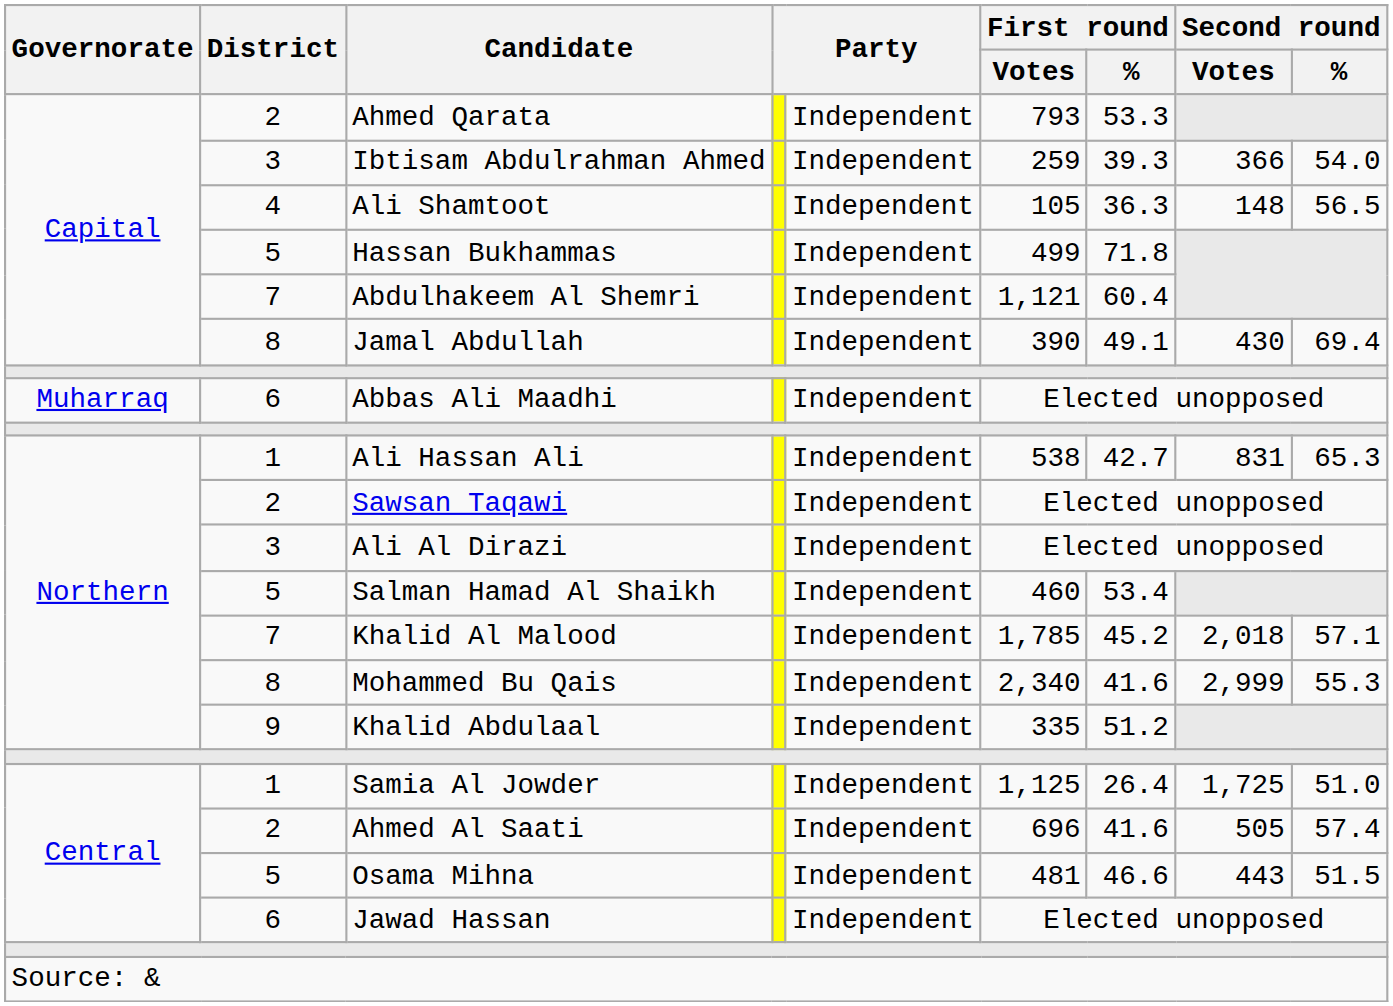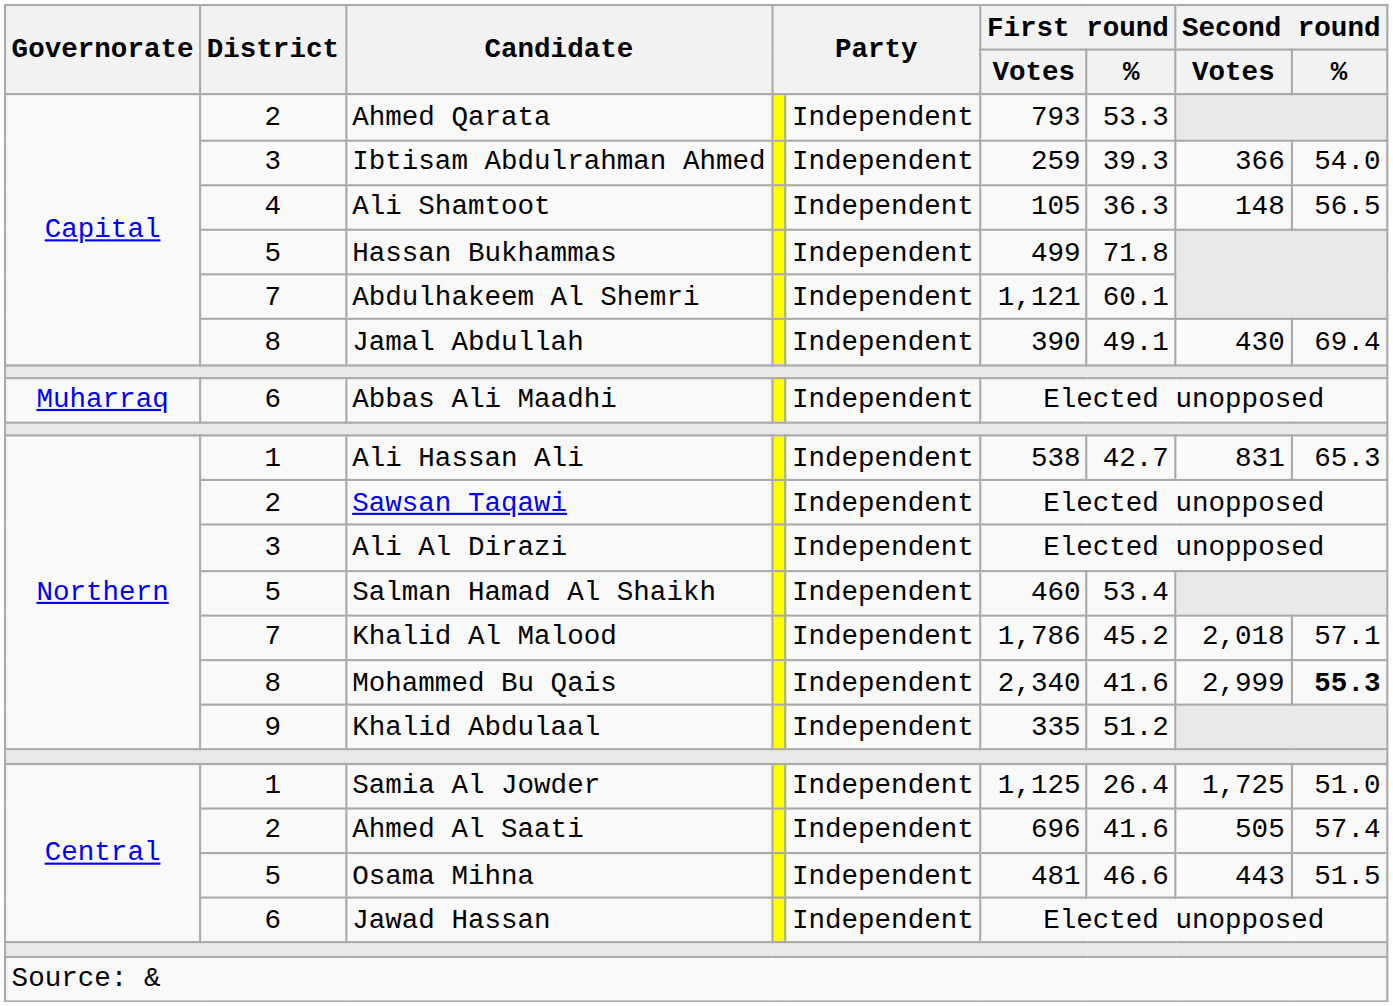Abdulhakeem Al Shemri | First round / %: 60.4 -> 60.1
Khalid Al Malood | First round / Votes: 1,785 -> 1,786
Mohammed Bu Qais | Second round / %: normal -> bold
